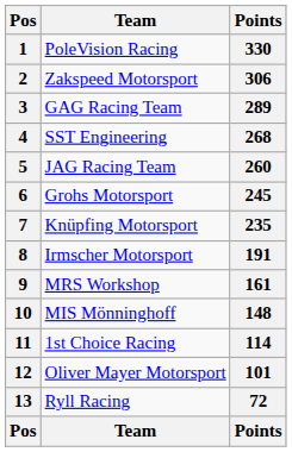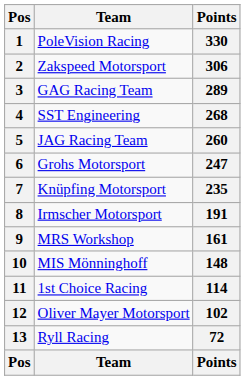6 | Points: 245 -> 247
12 | Points: 101 -> 102
